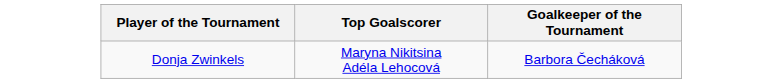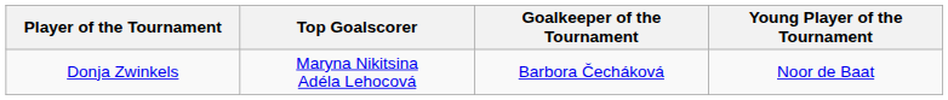+ column: Young Player of the Tournament | Noor de Baat
